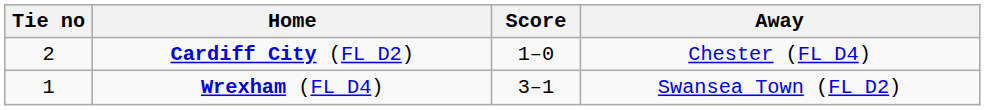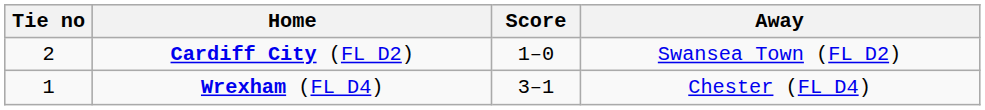Cardiff City (FL D2) | Away: Chester (FL D4) -> Swansea Town (FL D2)
Wrexham (FL D4) | Away: Swansea Town (FL D2) -> Chester (FL D4)
